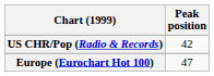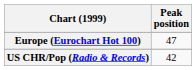rows swapped: Europe (Eurochart Hot 100) <-> US CHR/Pop (Radio & Records)
